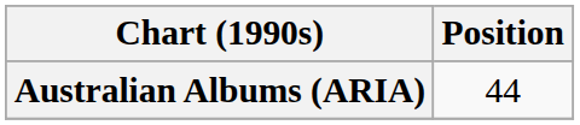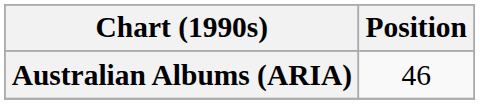Australian Albums (ARIA) | Position: 44 -> 46
